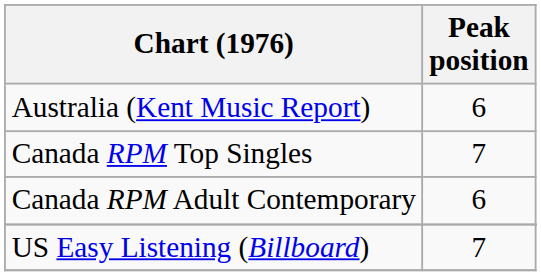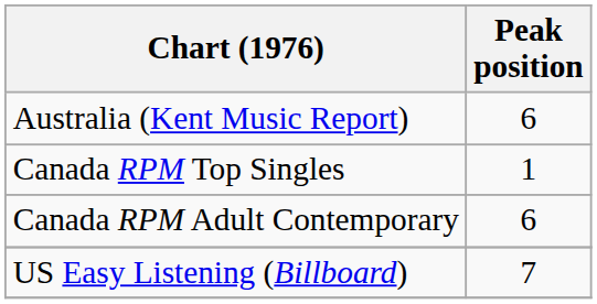Canada RPM Top Singles | Peak position: 7 -> 1
